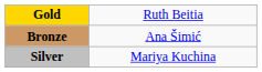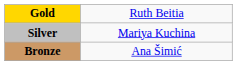rows swapped: Silver <-> Bronze
